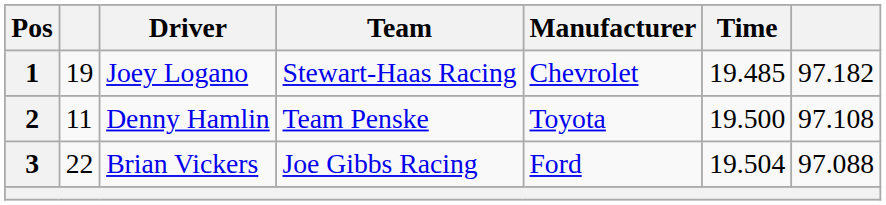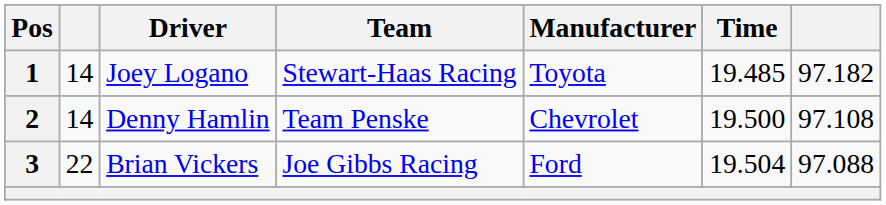1 | column 2: 19 -> 14
1 | Manufacturer: Chevrolet -> Toyota
2 | column 2: 11 -> 14
2 | Manufacturer: Toyota -> Chevrolet
